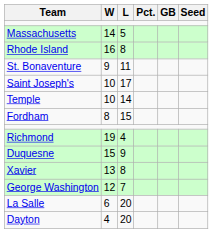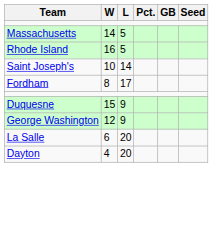Rhode Island | L: 8 -> 5
- row: St. Bonaventure | 9 | 11
Saint Joseph's | L: 17 -> 14
- row: Temple | 10 | 14
Fordham | L: 15 -> 17
- row: Richmond | 19 | 4
- row: Xavier | 13 | 8
George Washington | L: 7 -> 9
